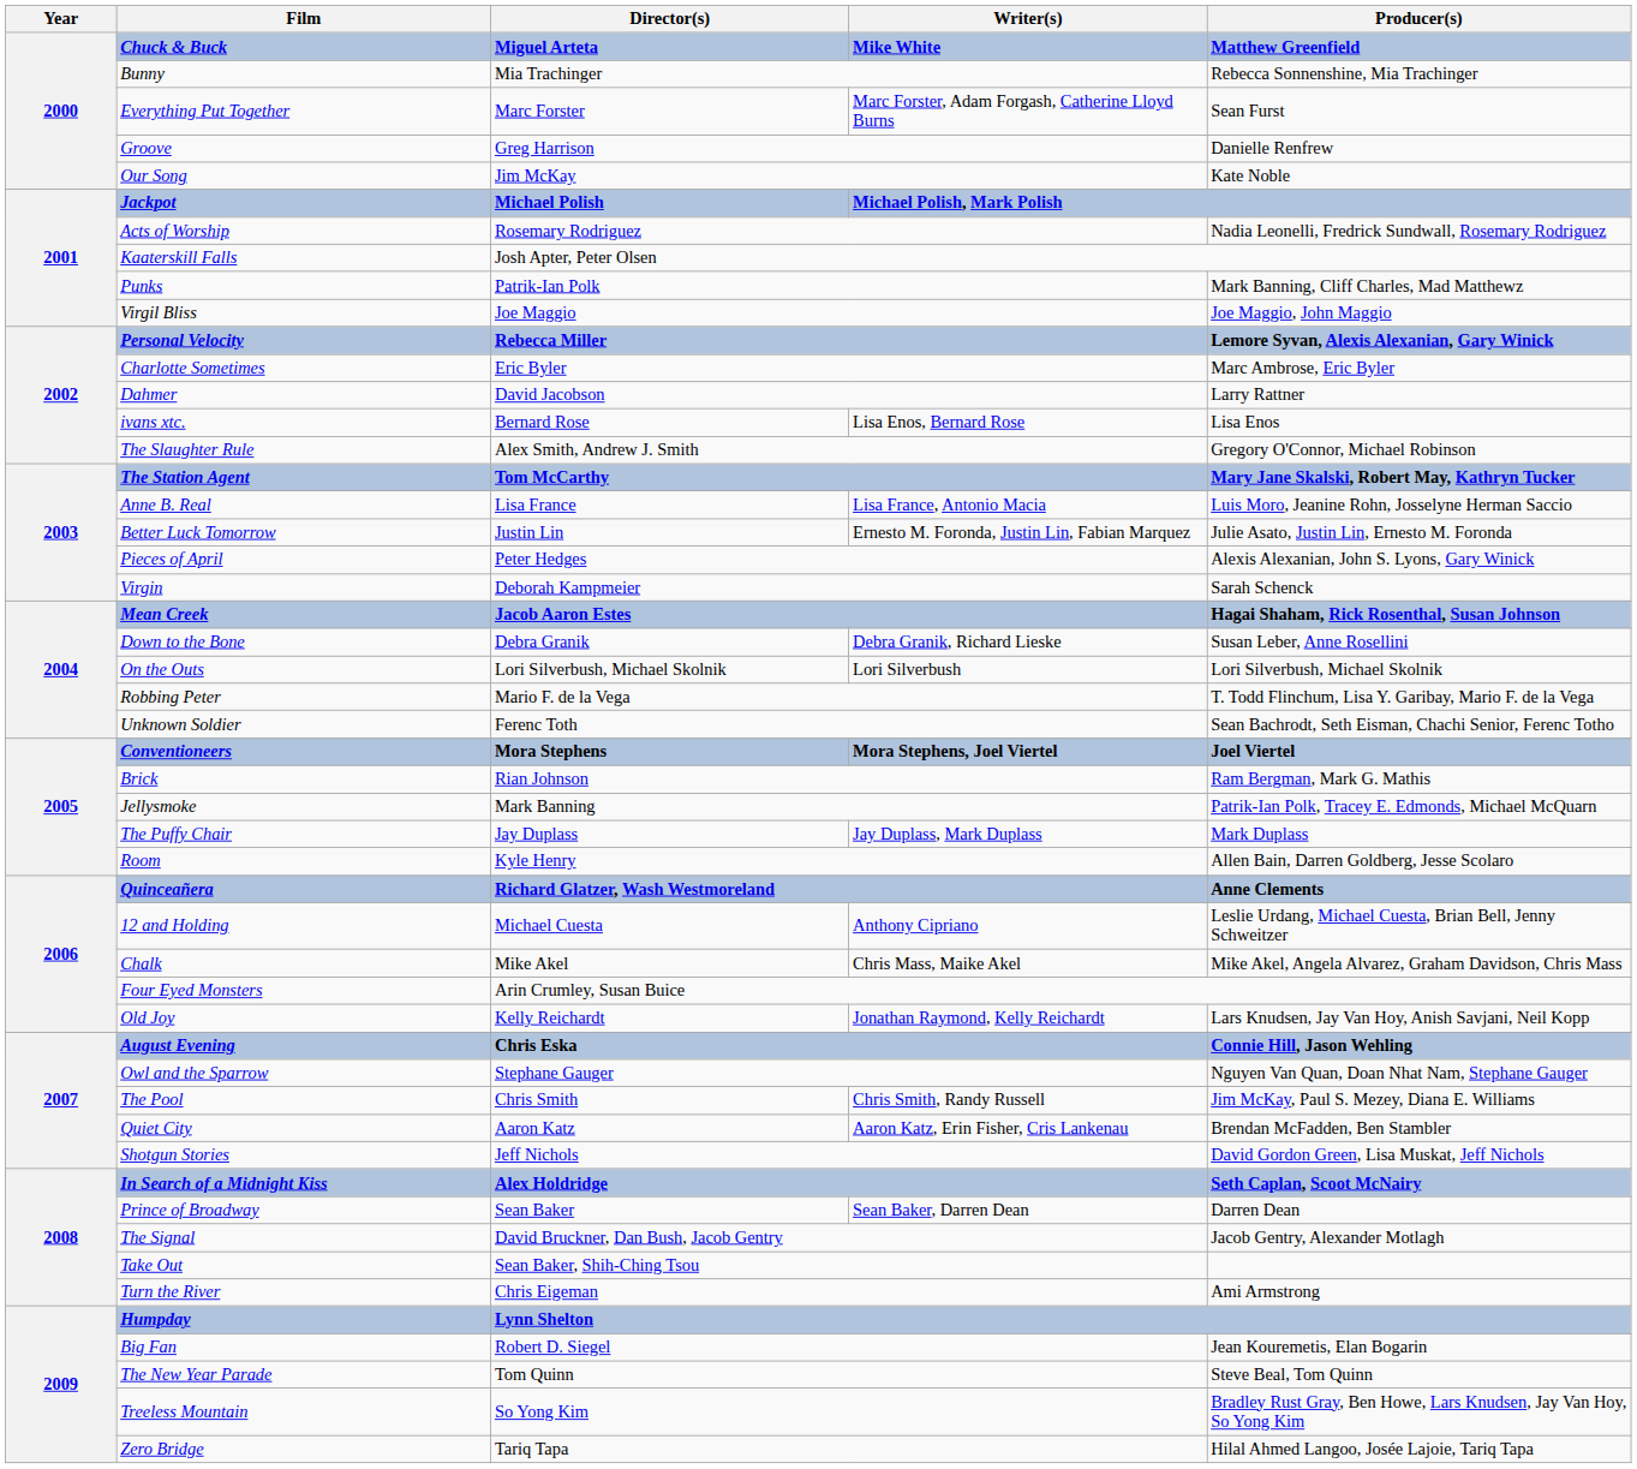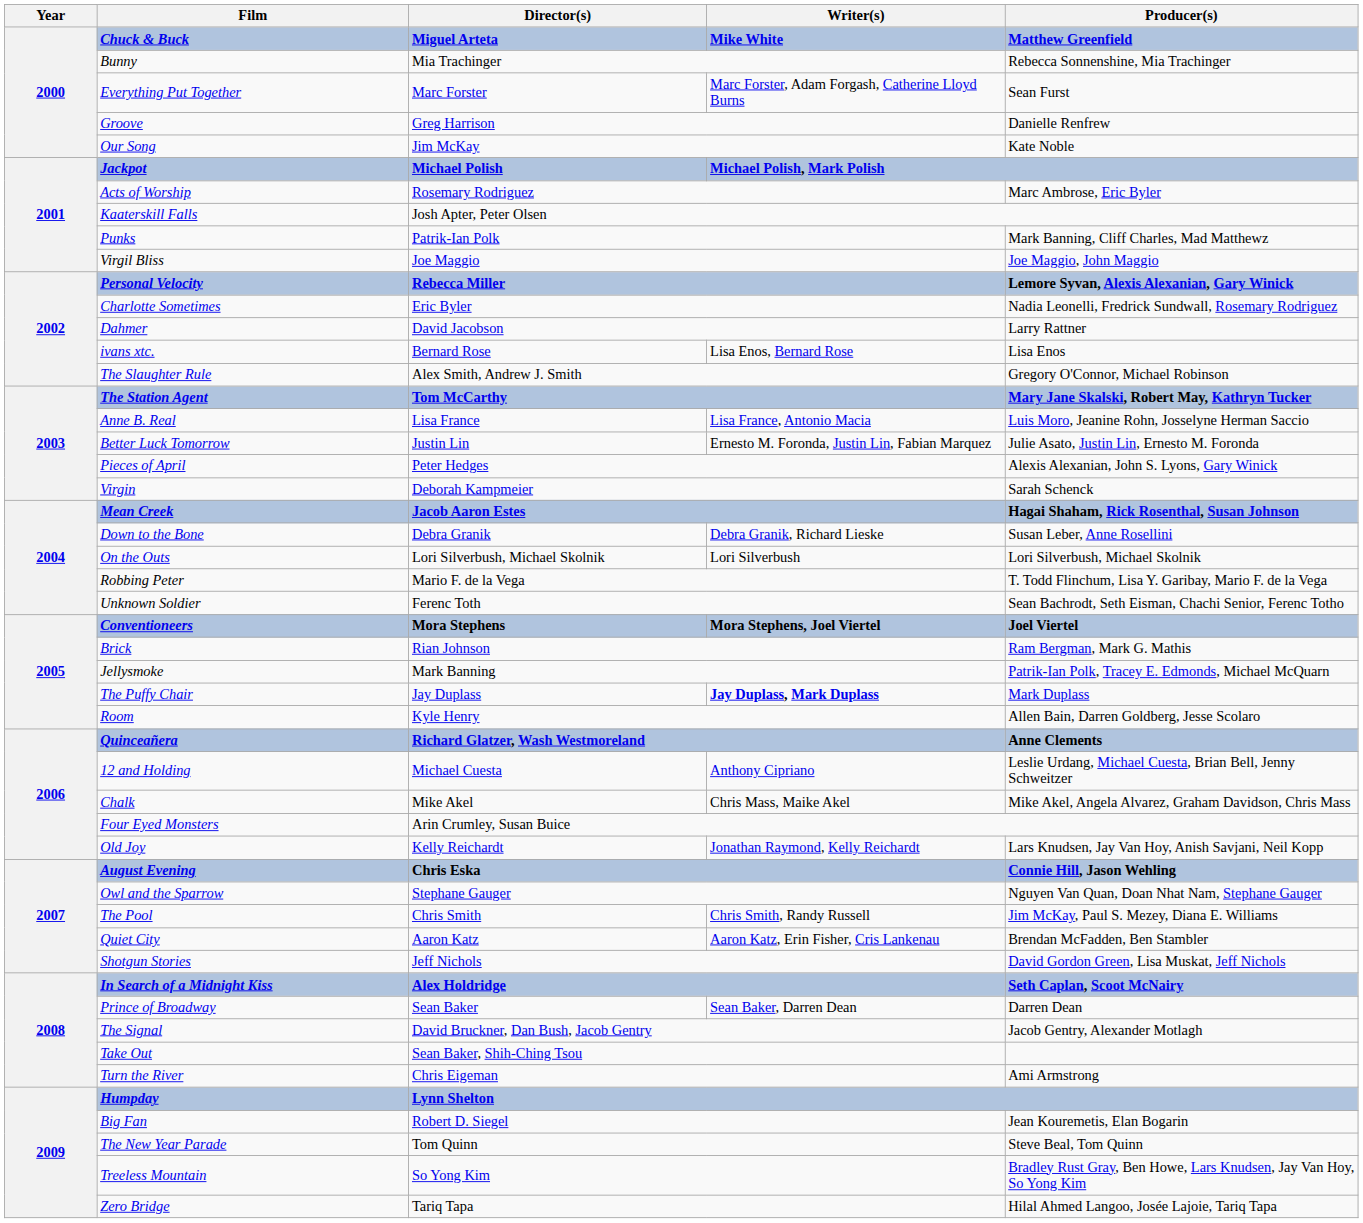Acts of Worship | Producer(s): Nadia Leonelli, Fredrick Sundwall, Rosemary Rodriguez -> Marc Ambrose, Eric Byler
Charlotte Sometimes | Producer(s): Marc Ambrose, Eric Byler -> Nadia Leonelli, Fredrick Sundwall, Rosemary Rodriguez
The Puffy Chair | Writer(s): normal -> bold
